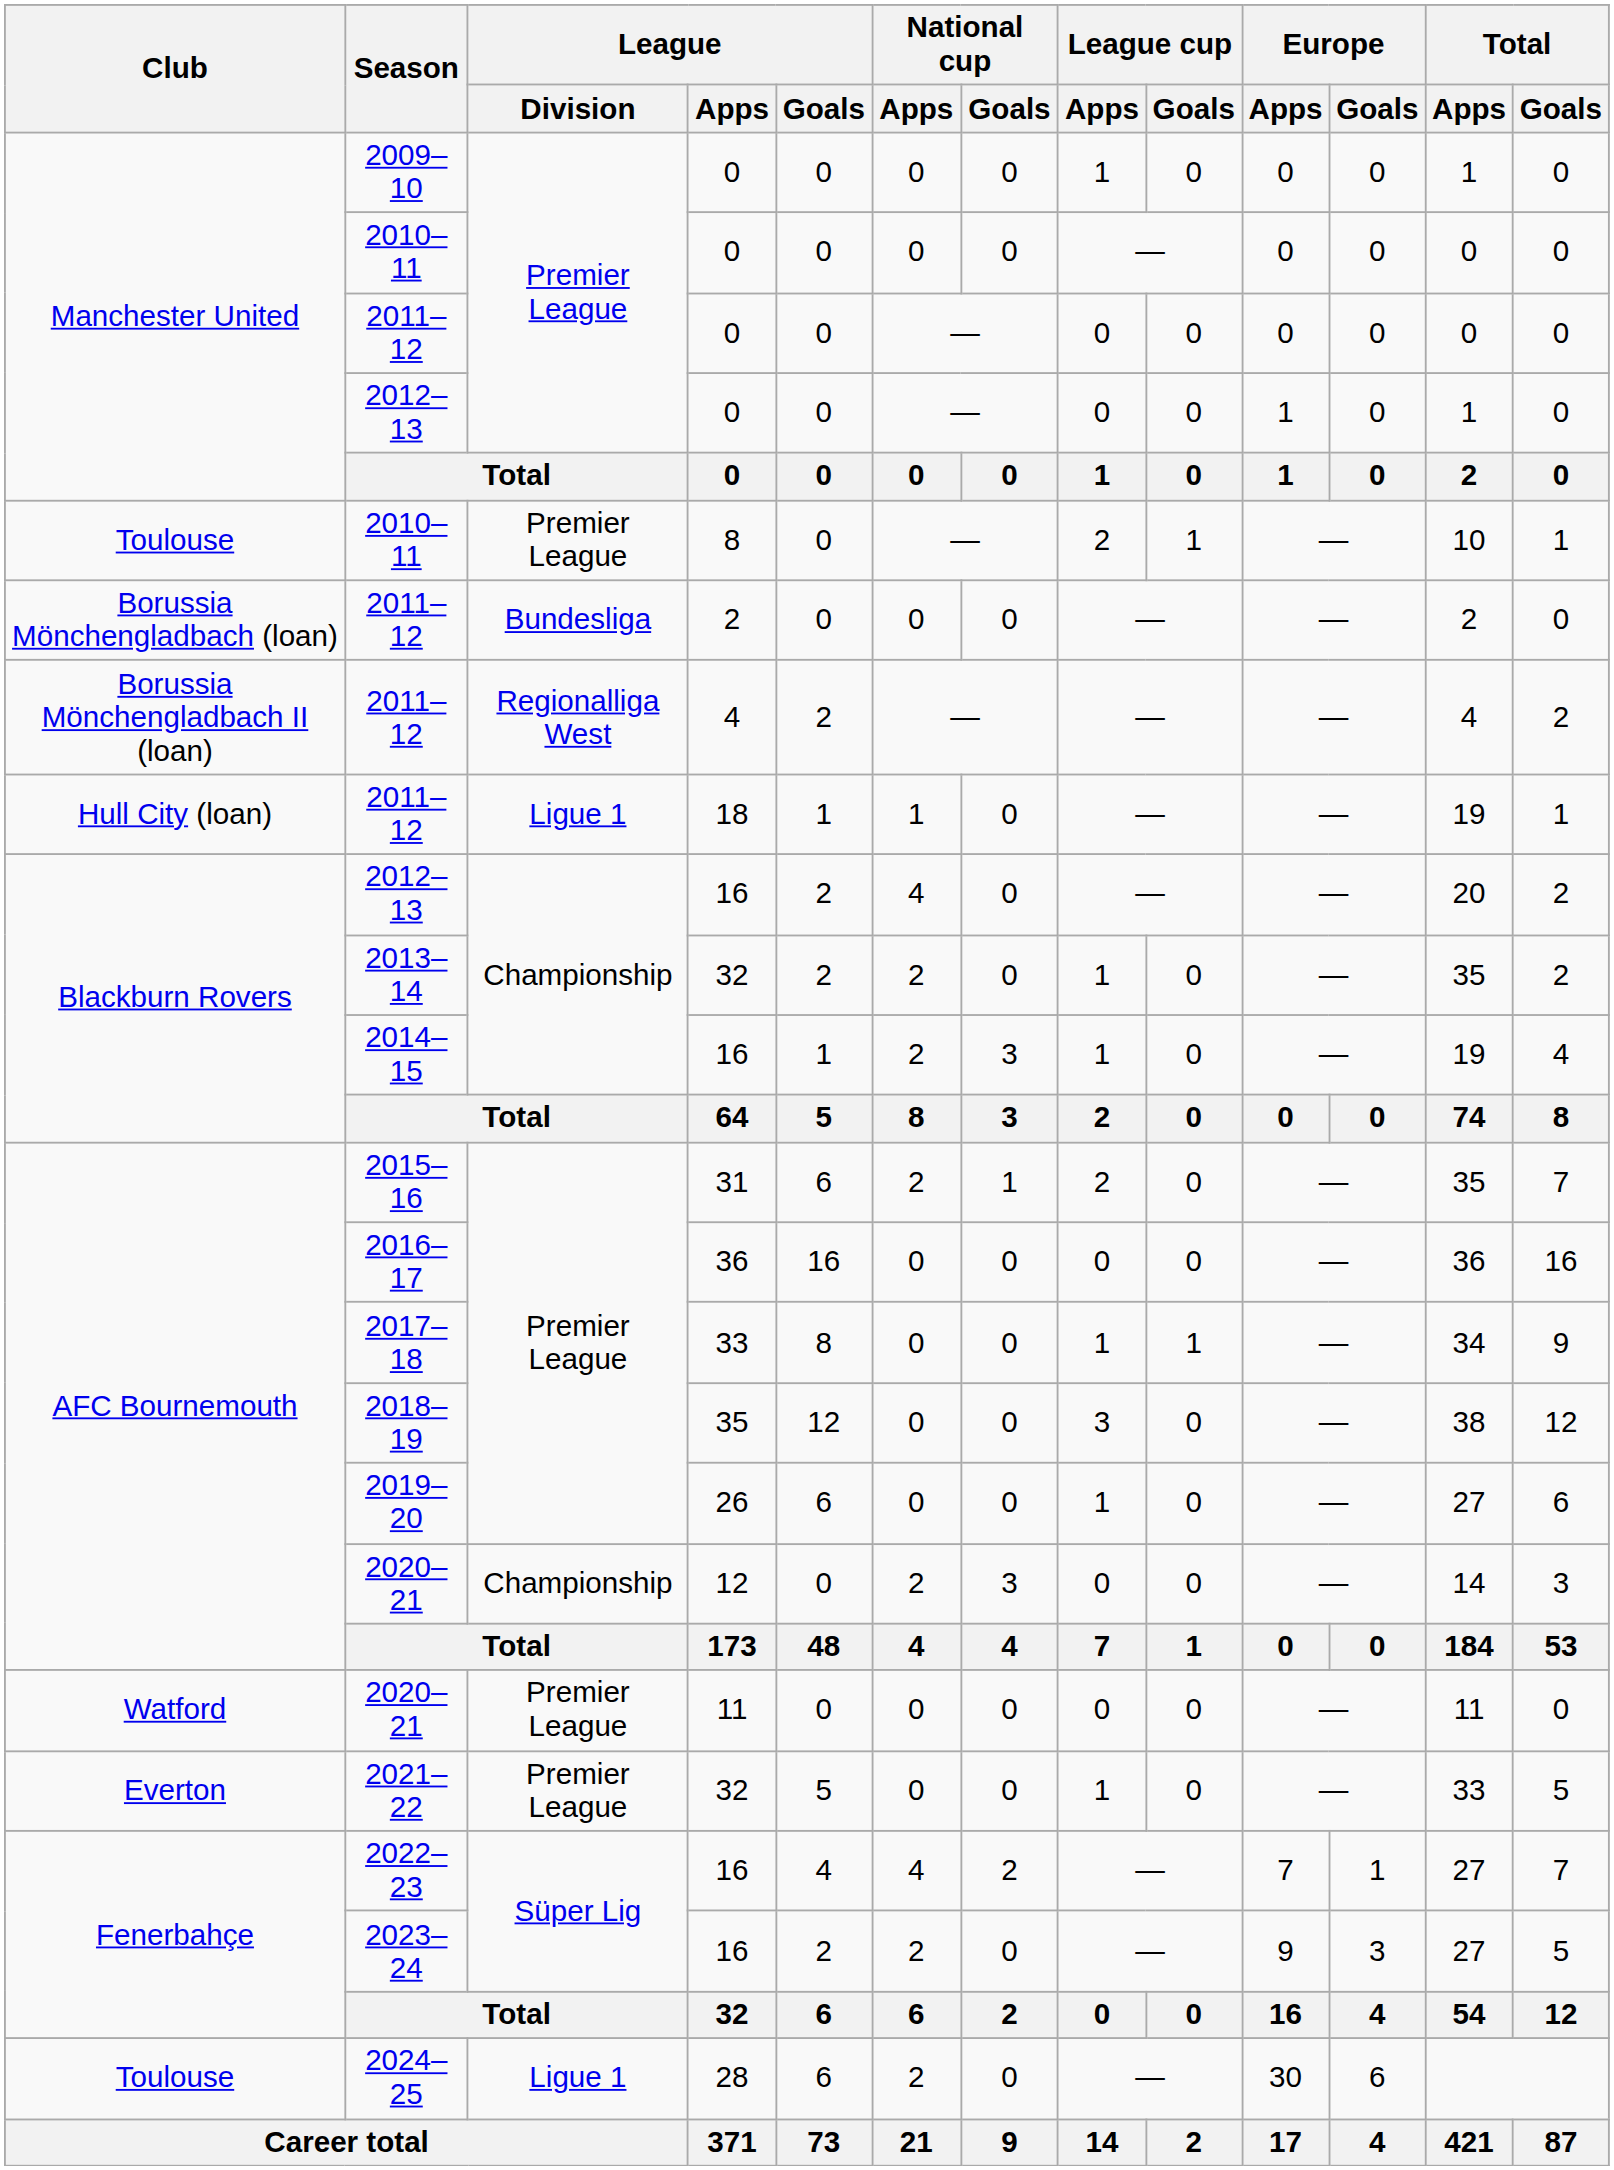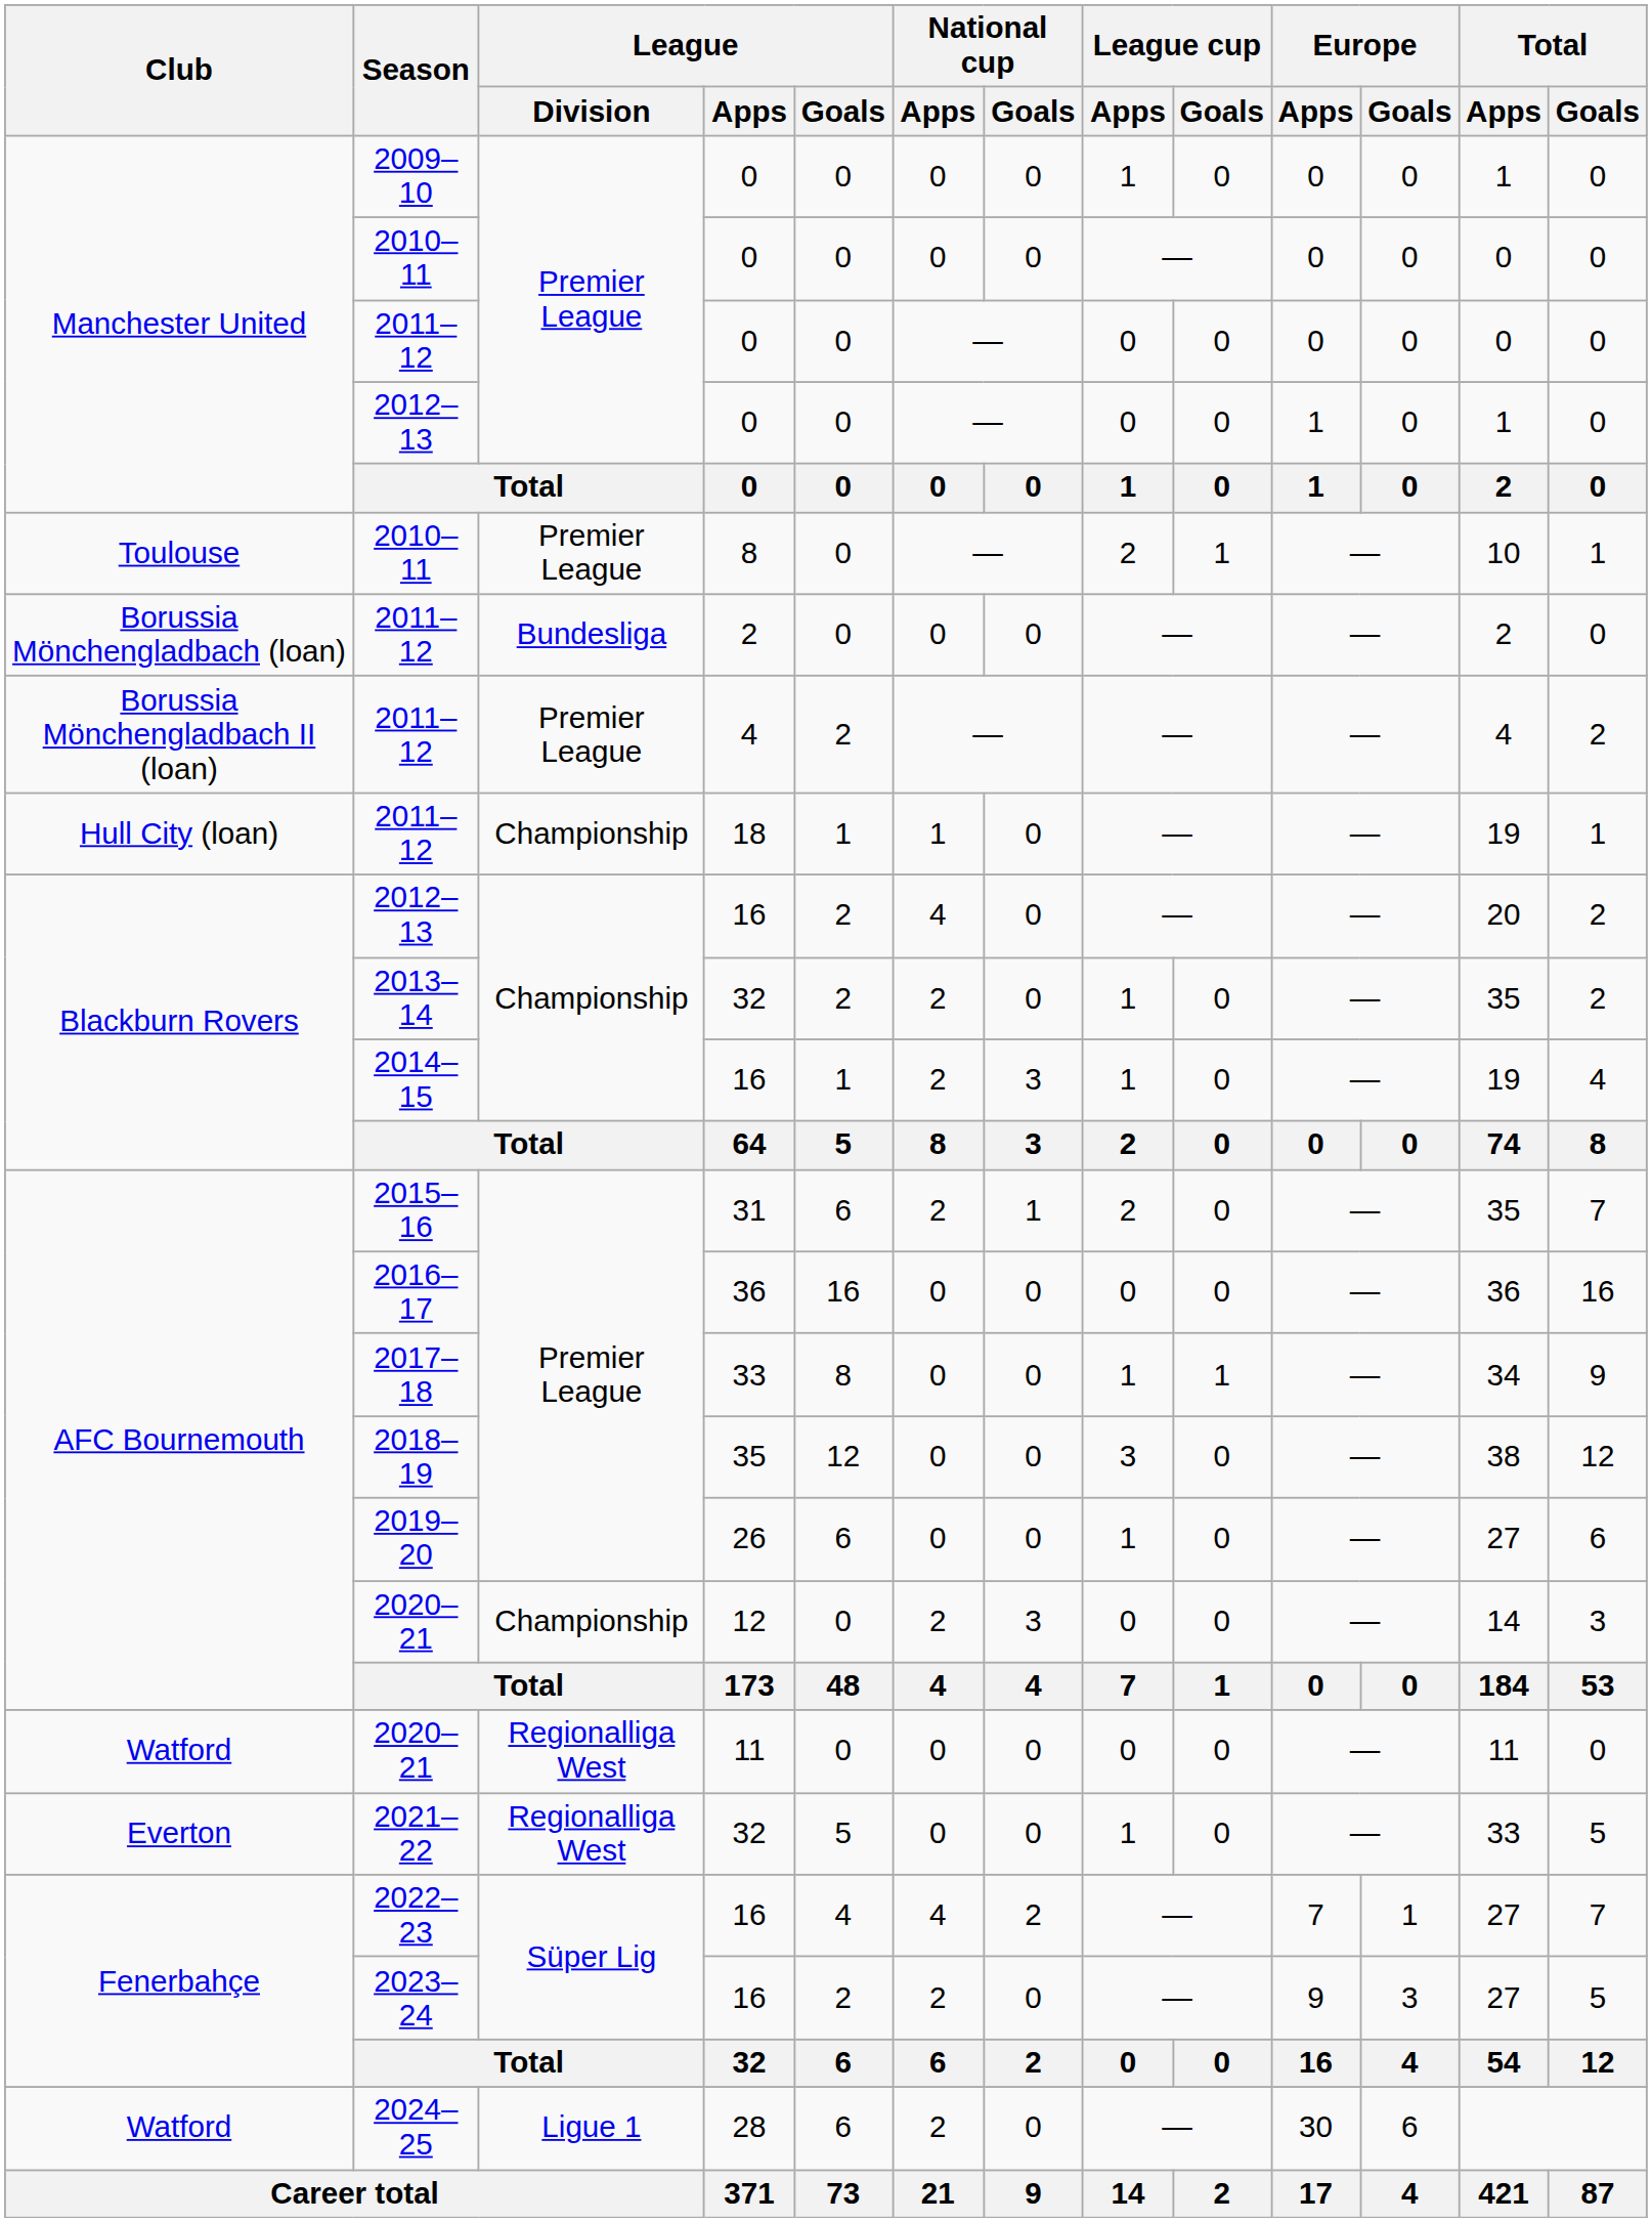2011–12 / 4 | League / Division: Regionalliga West -> Premier League
2011–12 / 18 | League / Division: Ligue 1 -> Championship
2020–21 / 11 | League / Division: Premier League -> Regionalliga West
2021–22 | League / Division: Premier League -> Regionalliga West
2024–25 | Club: Toulouse -> Watford
